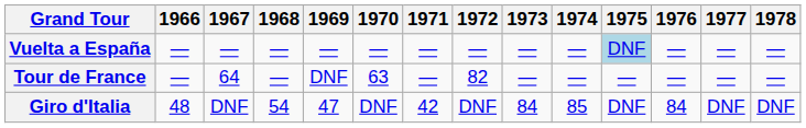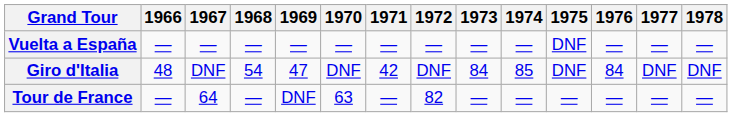Vuelta a España | 1975: lightblue background -> no background
rows swapped: Giro d'Italia <-> Tour de France
